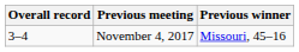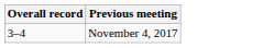- column: Previous winner | Missouri, 45–16
